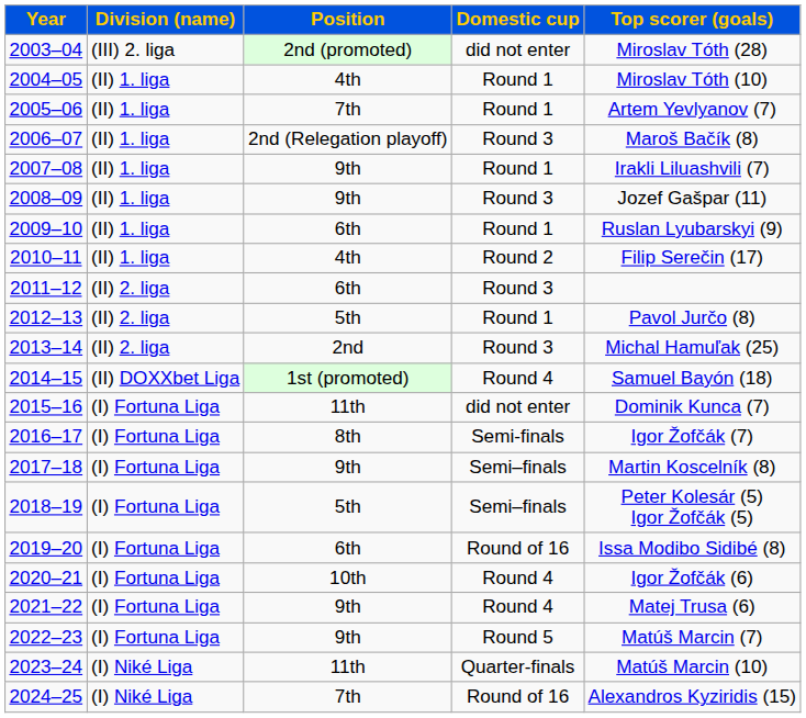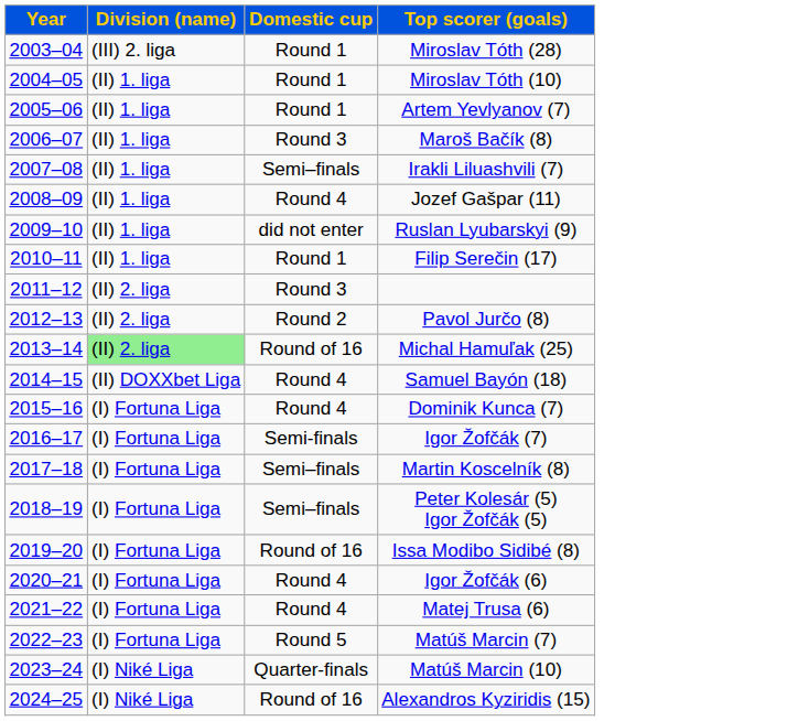- column: Position | 2nd (promoted) | 4th | 7th | 2nd (Relegation playoff) | 9th | 9th | 6th | 4th | 6th | 5th | 2nd | 1st (promoted) | 11th | 8th | 9th | 5th | 6th | 10th | 9th | 9th | 11th | 7th
2003–04 | Domestic cup: did not enter -> Round 1
2007–08 | Domestic cup: Round 1 -> Semi–finals
2008–09 | Domestic cup: Round 3 -> Round 4
2009–10 | Domestic cup: Round 1 -> did not enter
2010–11 | Domestic cup: Round 2 -> Round 1
2012–13 | Domestic cup: Round 1 -> Round 2
2013–14 | Division (name): no background -> lightgreen background
2013–14 | Domestic cup: Round 3 -> Round of 16
2015–16 | Domestic cup: did not enter -> Round 4
